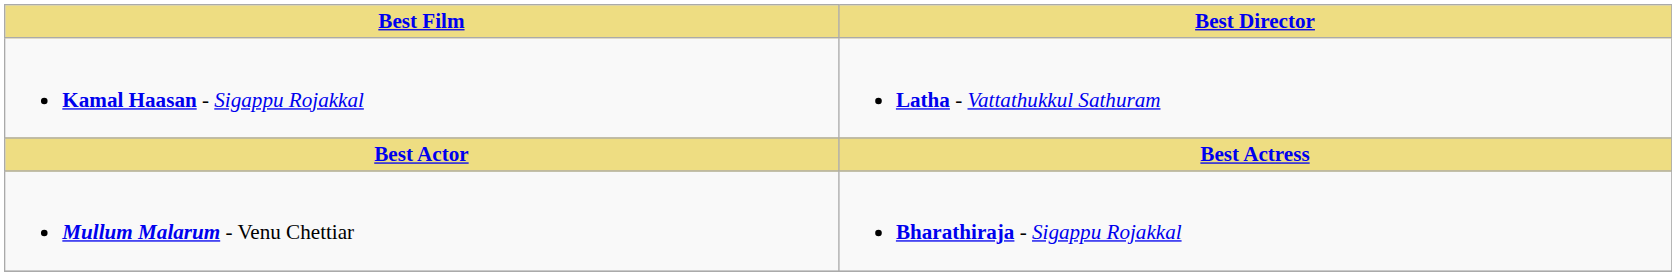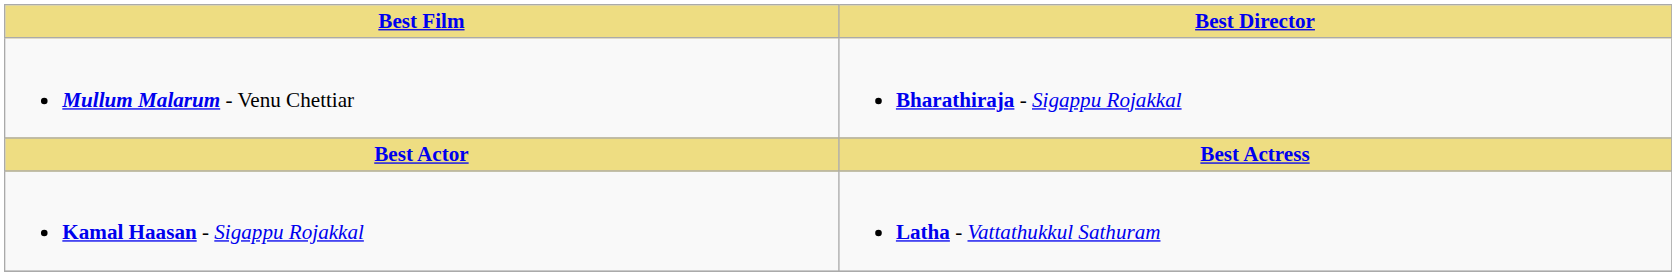rows swapped: Mullum Malarum - Venu Chettiar <-> Kamal Haasan - Sigappu Rojakkal
